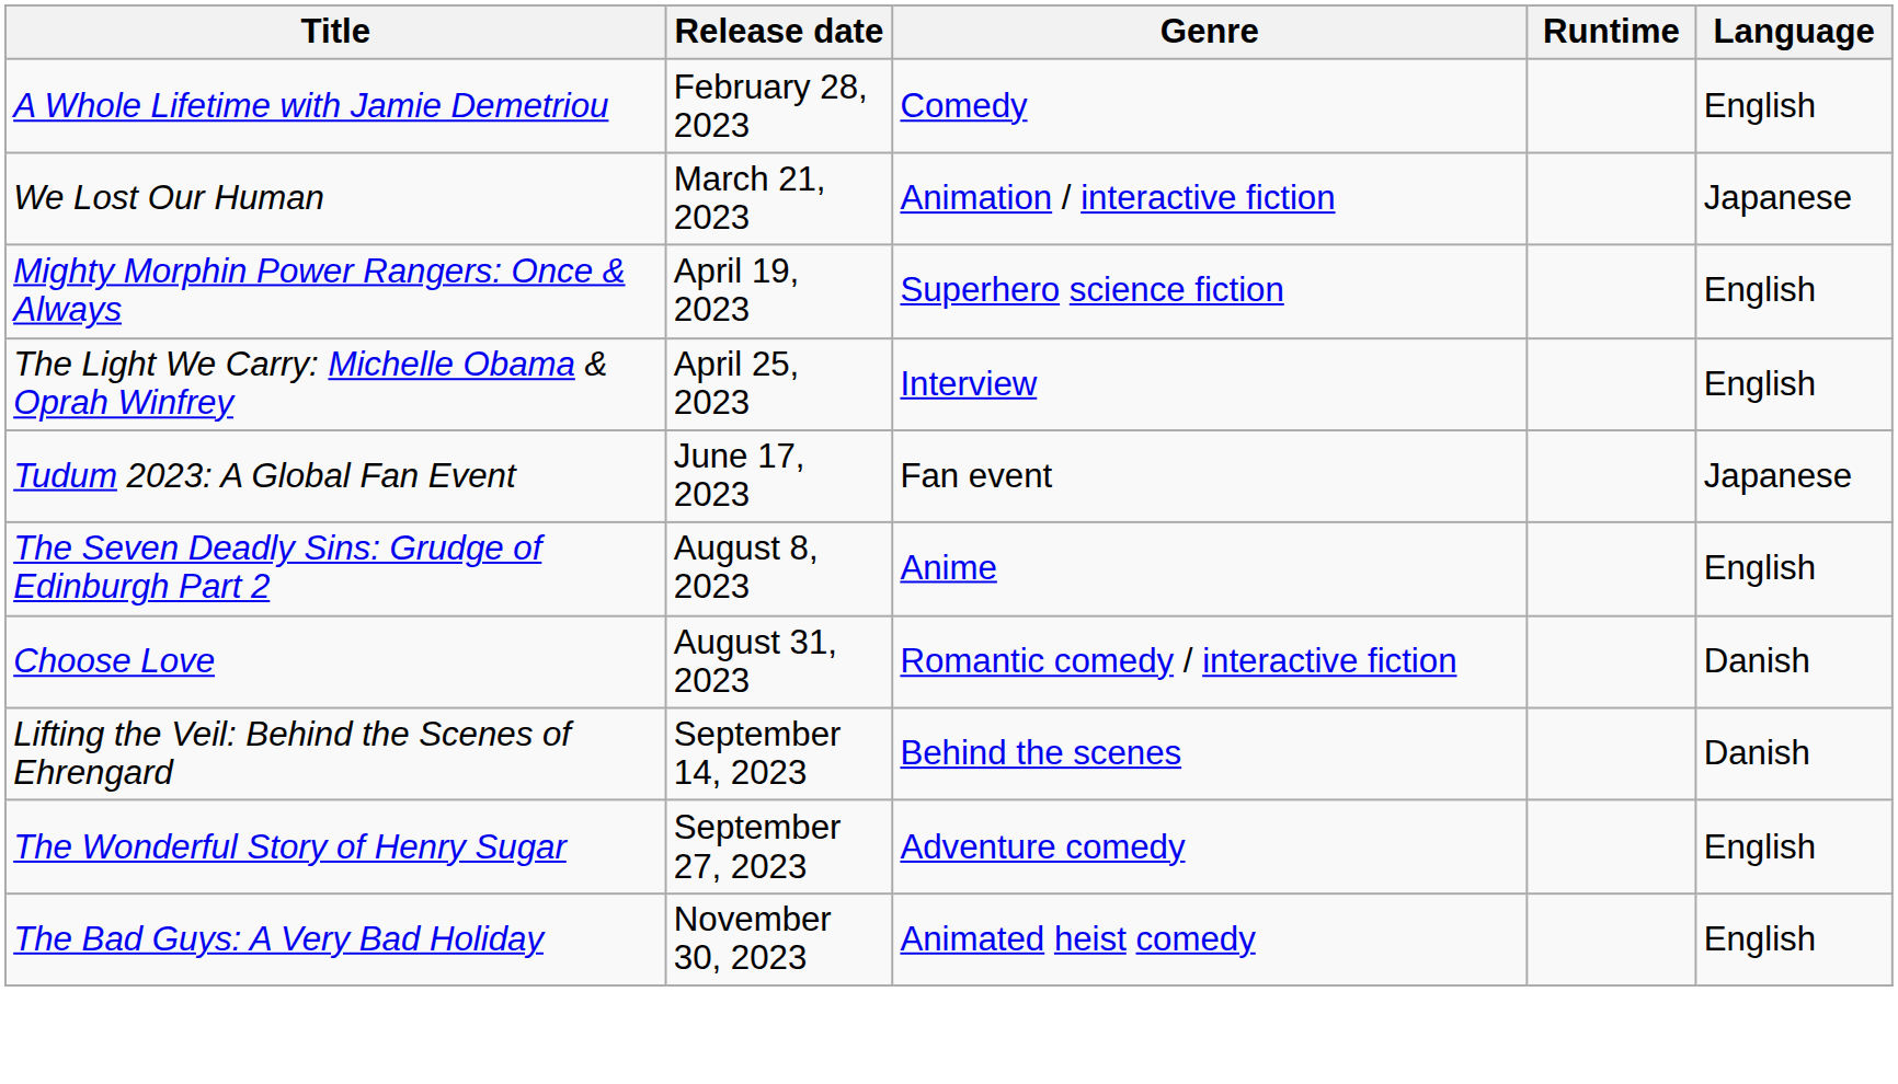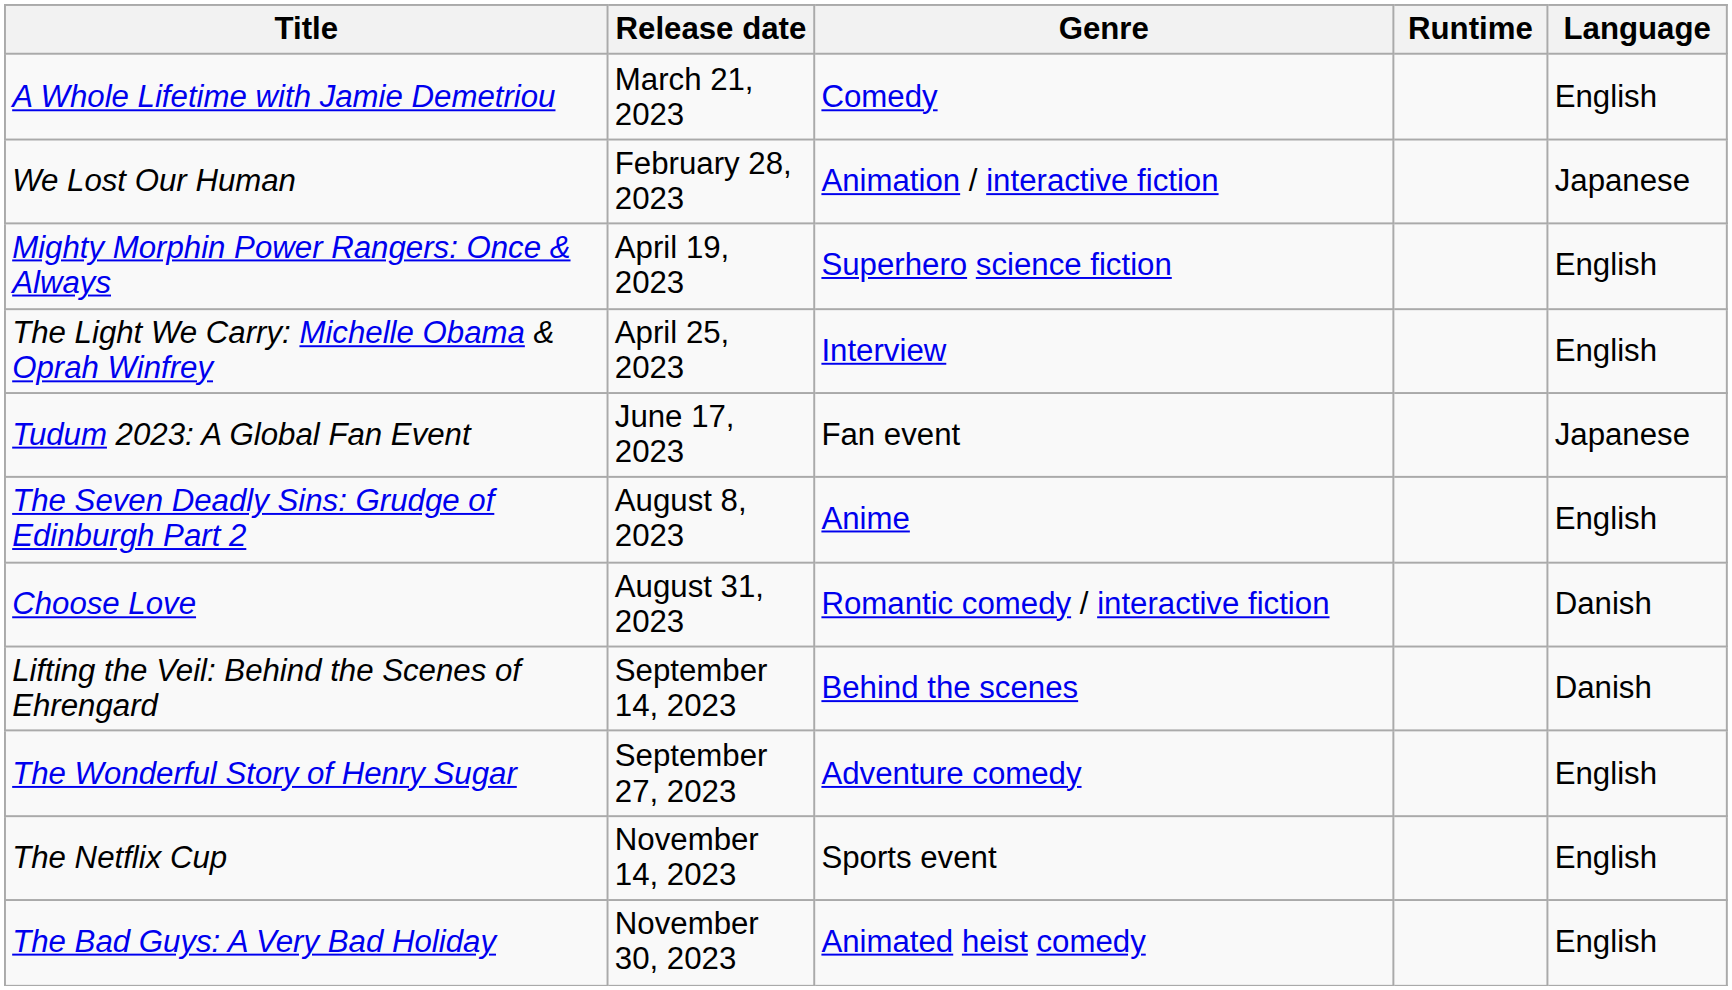A Whole Lifetime with Jamie Demetriou | Release date: February 28, 2023 -> March 21, 2023
We Lost Our Human | Release date: March 21, 2023 -> February 28, 2023
+ row: The Netflix Cup | November 14, 2023 | Sports event | English
